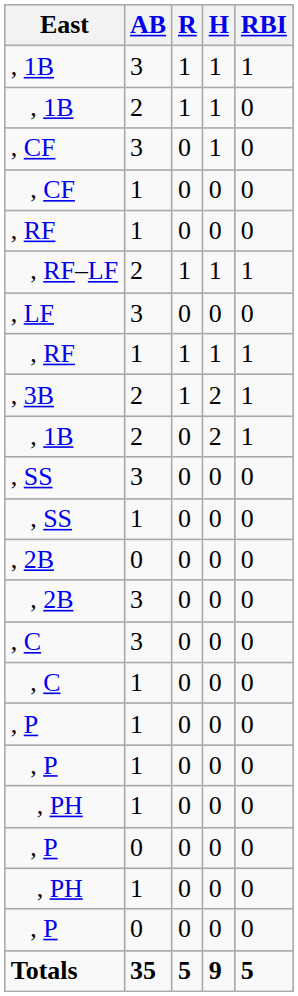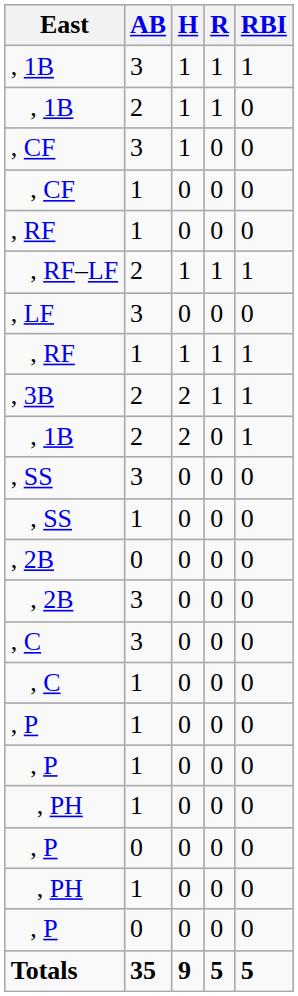columns swapped: R <-> H
